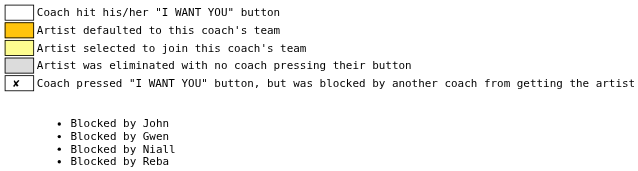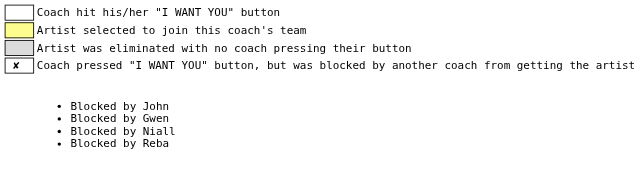- row: Artist defaulted to this coach's team
